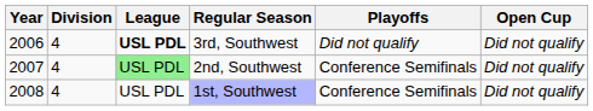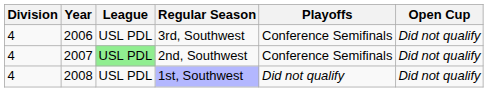columns swapped: Year <-> Division
3rd, Southwest | League: bold -> normal
3rd, Southwest | Playoffs: Did not qualify -> Conference Semifinals
1st, Southwest | Playoffs: Conference Semifinals -> Did not qualify
